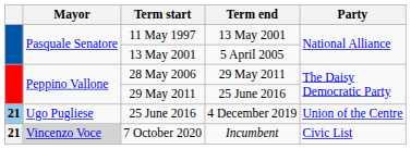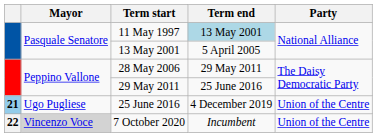11 May 1997 | Term end: no background -> lightblue background
7 October 2020 | column 1: 21 -> 22
7 October 2020 | Party: Civic List -> Union of the Centre
